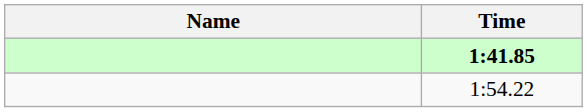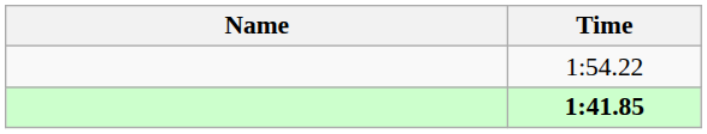rows swapped: 1:41.85 <-> 1:54.22
